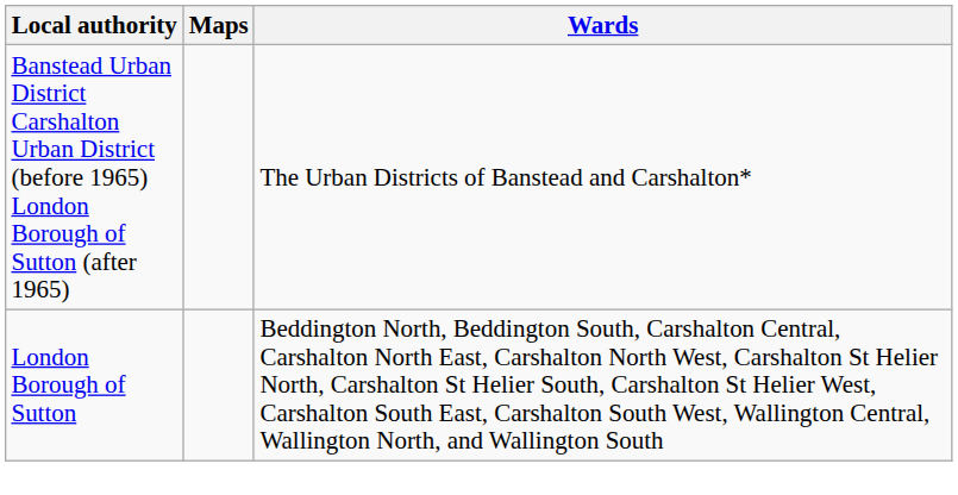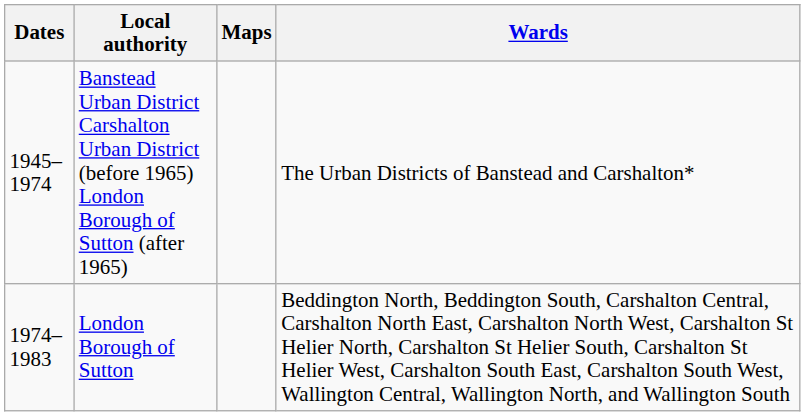+ column: Dates | 1945–1974 | 1974–1983
